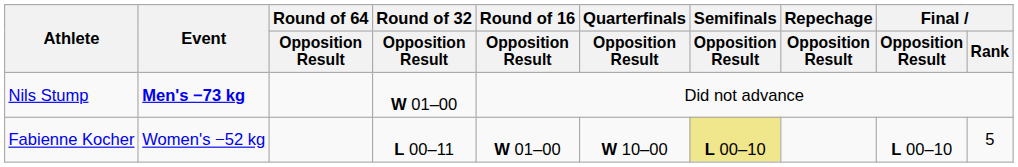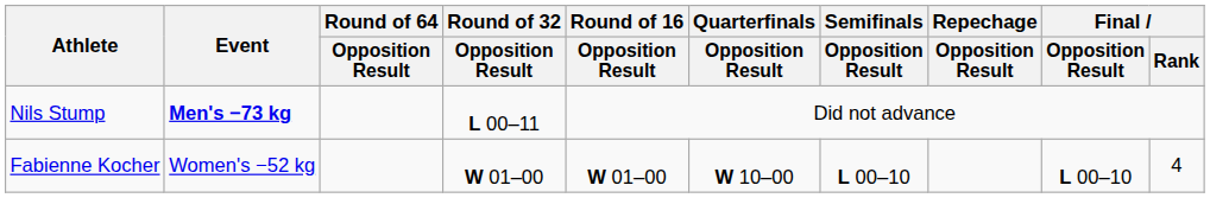Nils Stump | Round of 32 / Opposition Result: W 01–00 -> L 00–11
Fabienne Kocher | Round of 32 / Opposition Result: L 00–11 -> W 01–00
Fabienne Kocher | Semifinals / Opposition Result: khaki background -> no background
Fabienne Kocher | Final / Rank: 5 -> 4
